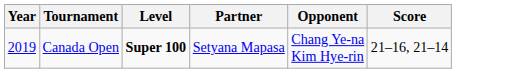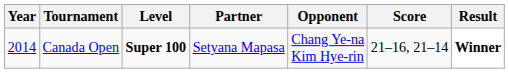+ column: Result | Winner
Canada Open | Year: 2019 -> 2014
